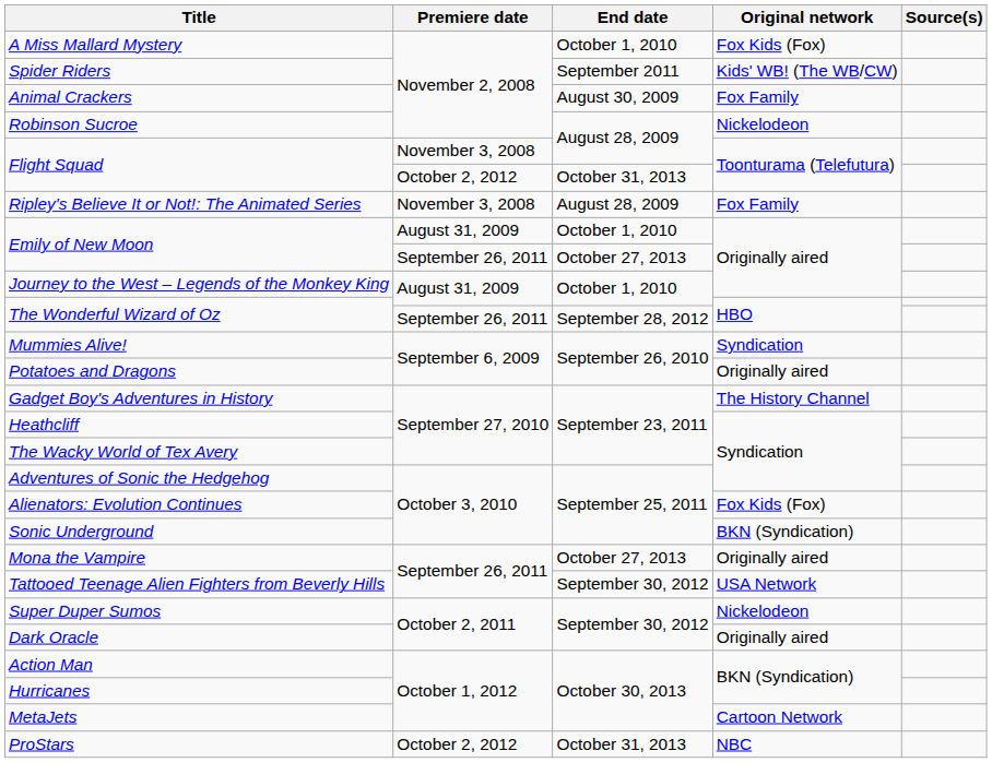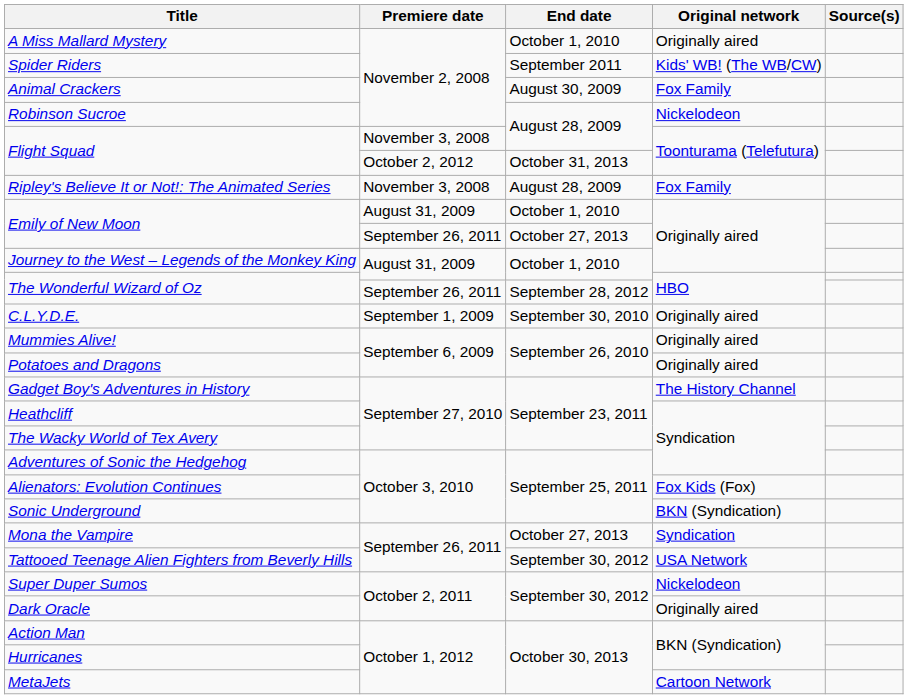A Miss Mallard Mystery | Original network: Fox Kids (Fox) -> Originally aired
+ row: C.L.Y.D.E. | September 1, 2009 | September 30, 2010 | Originally aired
Mummies Alive! | Original network: Syndication -> Originally aired
Mona the Vampire | Original network: Originally aired -> Syndication
- row: ProStars | October 2, 2012 | October 31, 2013 | NBC
